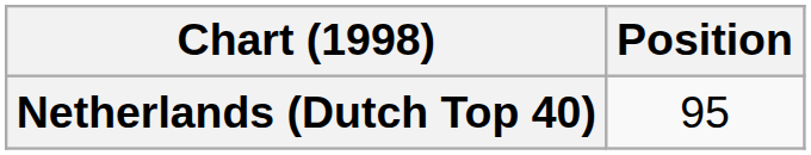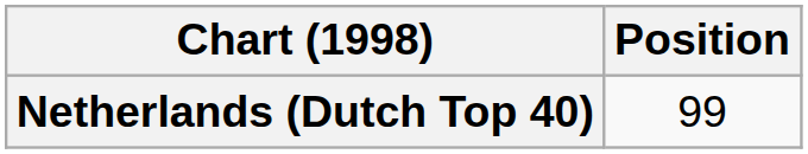Netherlands (Dutch Top 40) | Position: 95 -> 99
